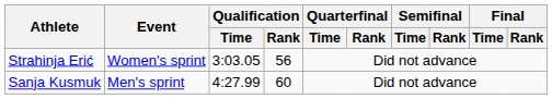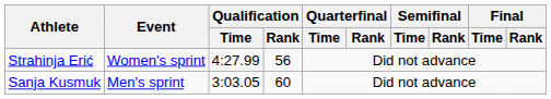Strahinja Erić | Qualification / Time: 3:03.05 -> 4:27.99
Sanja Kusmuk | Qualification / Time: 4:27.99 -> 3:03.05
